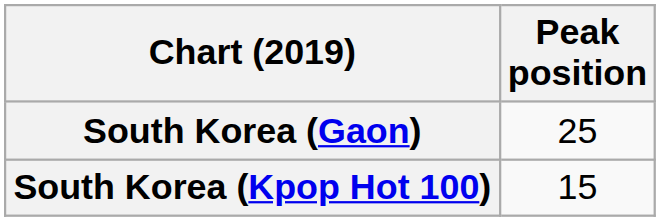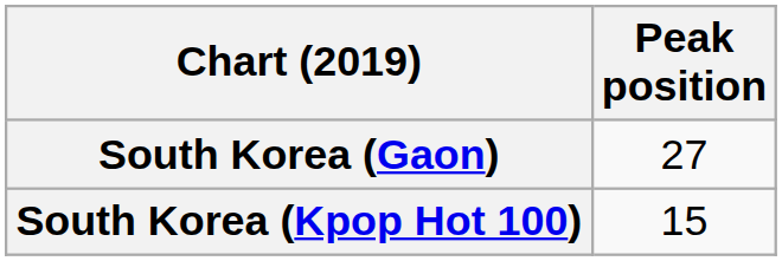South Korea (Gaon) | Peak position: 25 -> 27
